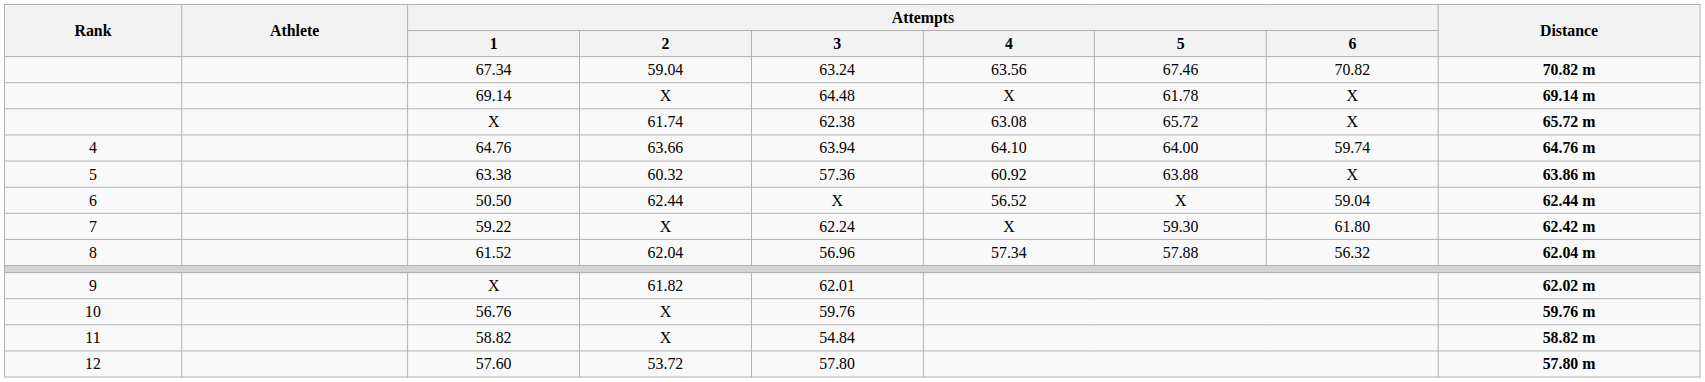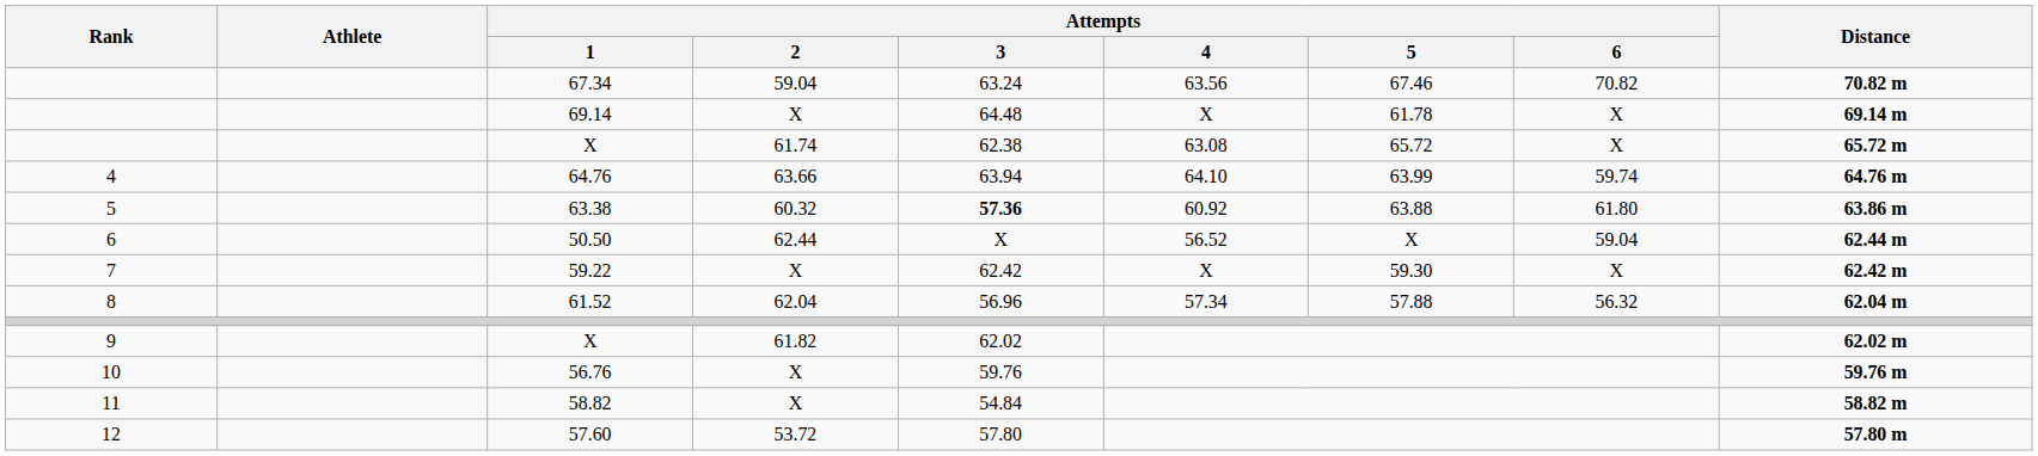64.76 | Attempts / 5: 64.00 -> 63.99
63.38 | Attempts / 3: normal -> bold
63.38 | Attempts / 6: X -> 61.80
59.22 | Attempts / 3: 62.24 -> 62.42
59.22 | Attempts / 6: 61.80 -> X
9 / X | Attempts / 3: 62.01 -> 62.02
